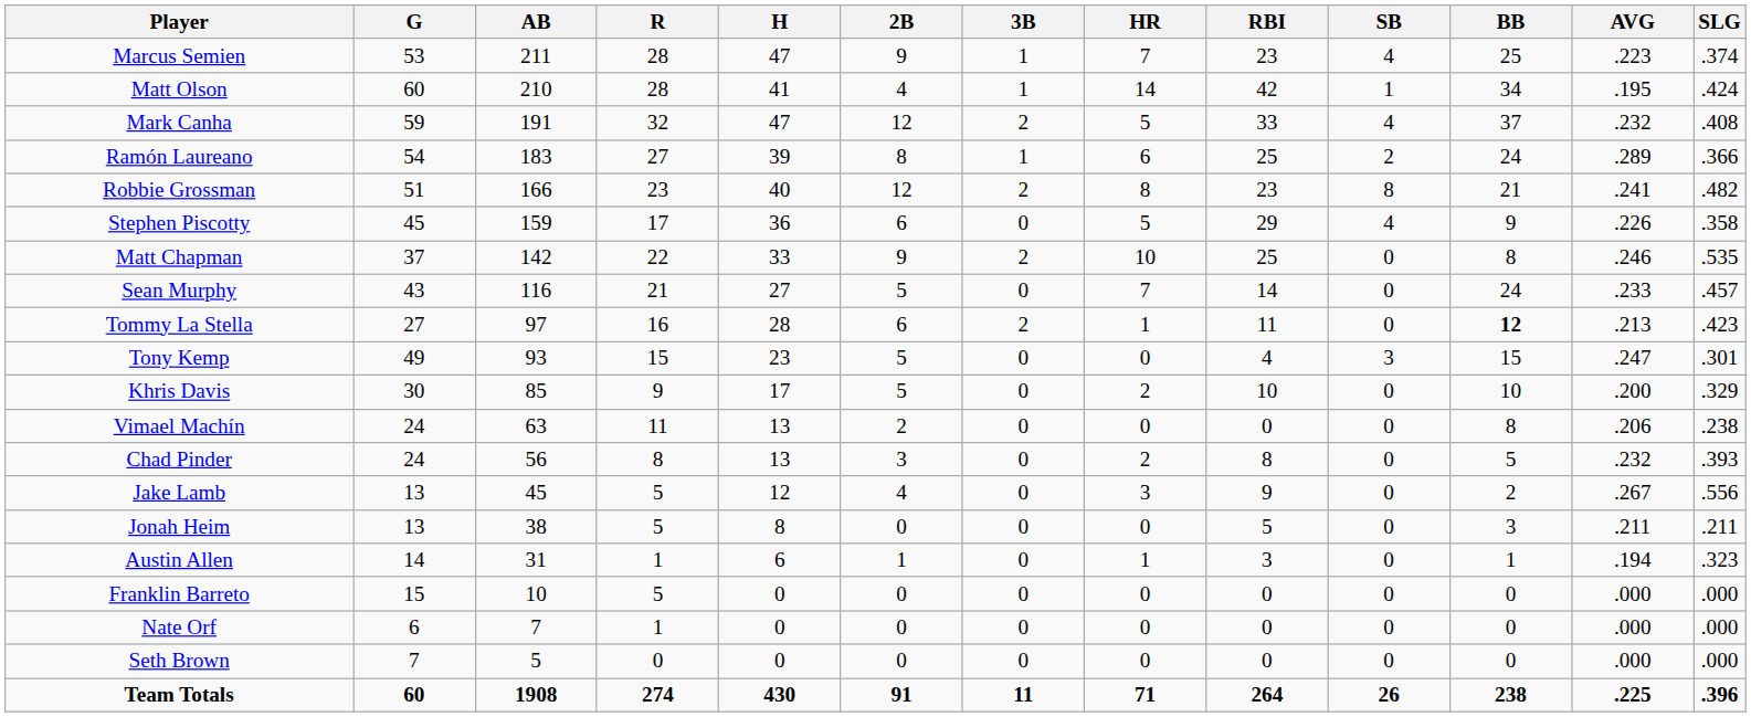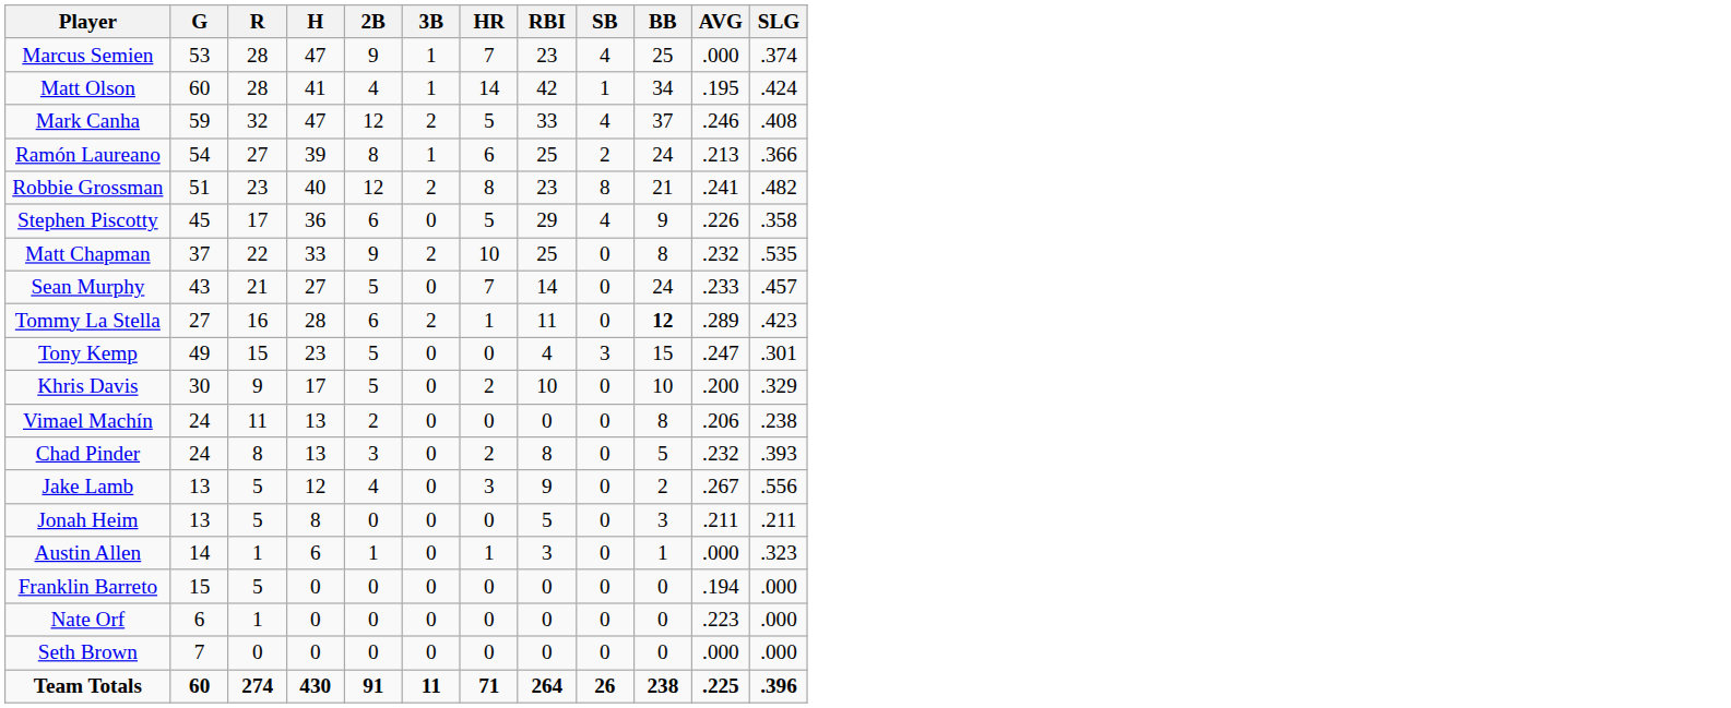- column: AB | 211 | 210 | 191 | 183 | 166 | 159 | 142 | 116 | 97 | 93 | 85 | 63 | 56 | 45 | 38 | 31 | 10 | 7 | 5 | 1908
Marcus Semien | AVG: .223 -> .000
Mark Canha | AVG: .232 -> .246
Ramón Laureano | AVG: .289 -> .213
Matt Chapman | AVG: .246 -> .232
Tommy La Stella | AVG: .213 -> .289
Austin Allen | AVG: .194 -> .000
Franklin Barreto | AVG: .000 -> .194
Nate Orf | AVG: .000 -> .223
